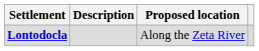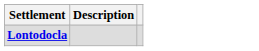- column: Proposed location | Along the Zeta River
